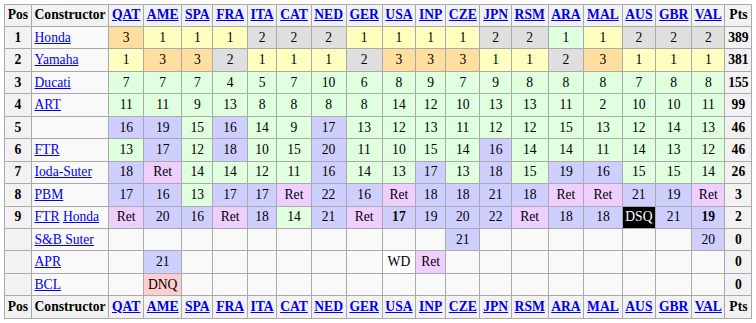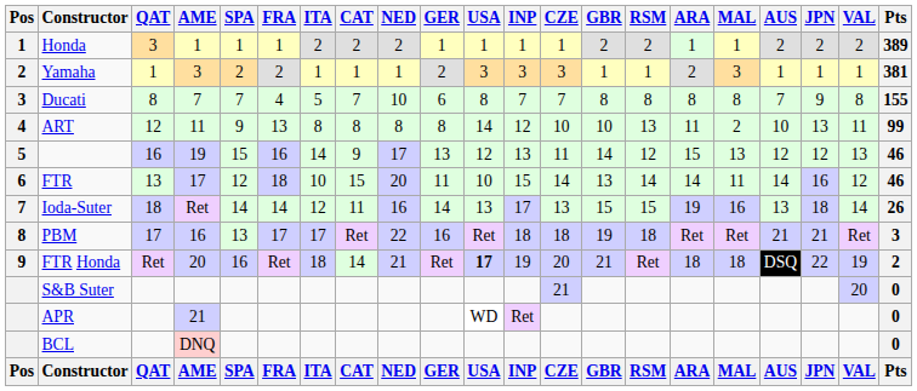columns swapped: GBR <-> JPN
Yamaha | SPA: 3 -> 2
Ducati | QAT: 7 -> 8
Ducati | INP: 9 -> 7
ART | QAT: 11 -> 12
Ioda-Suter | AUS: 15 -> 13
FTR Honda | VAL: bold -> normal
